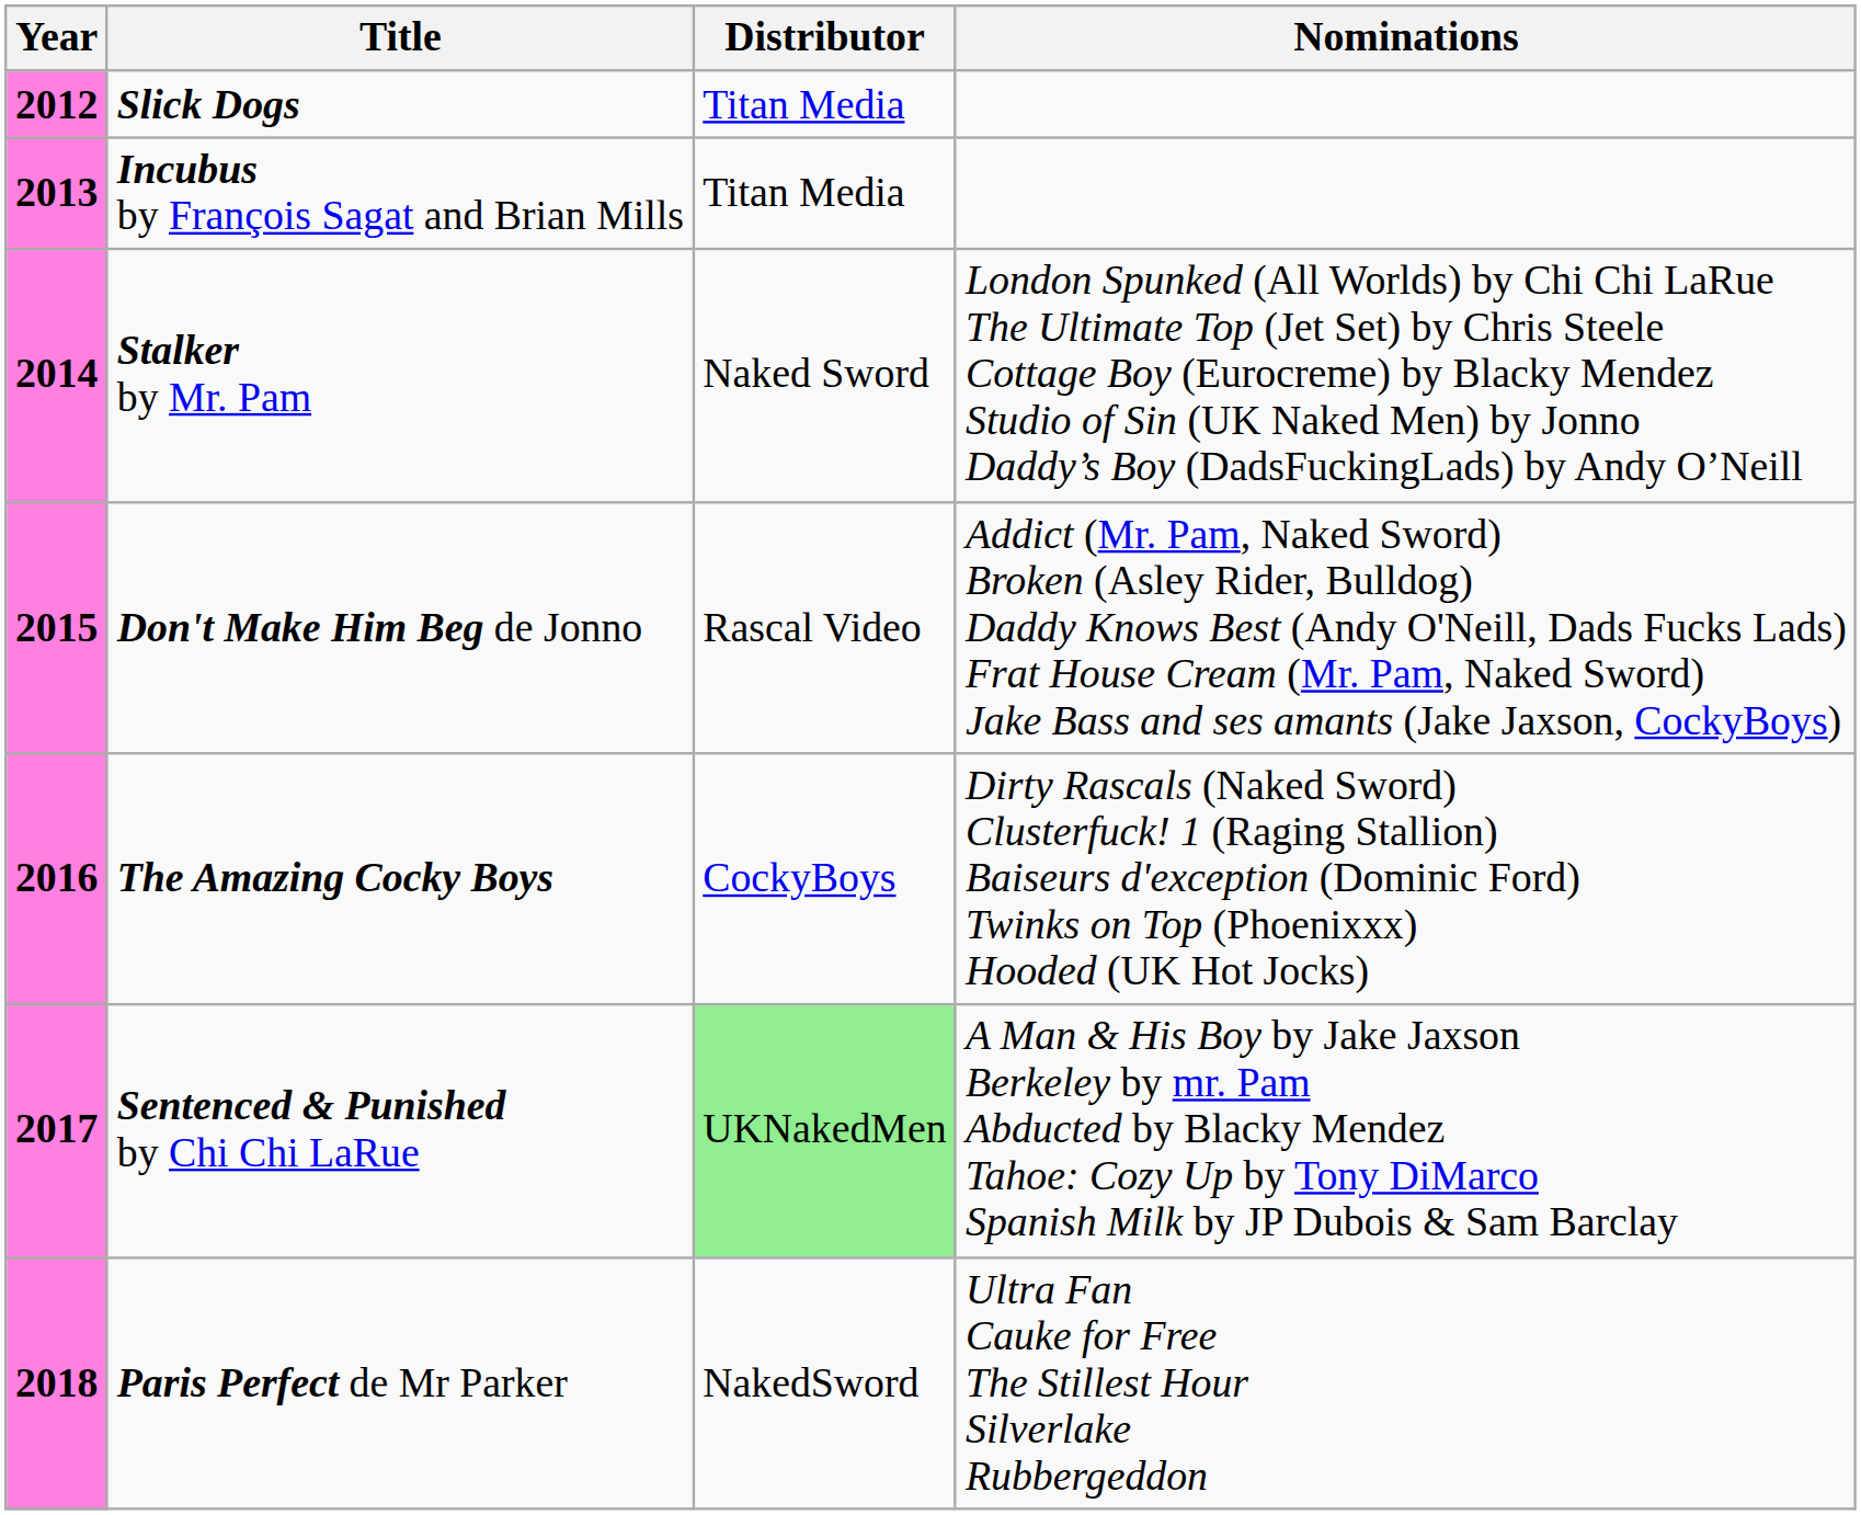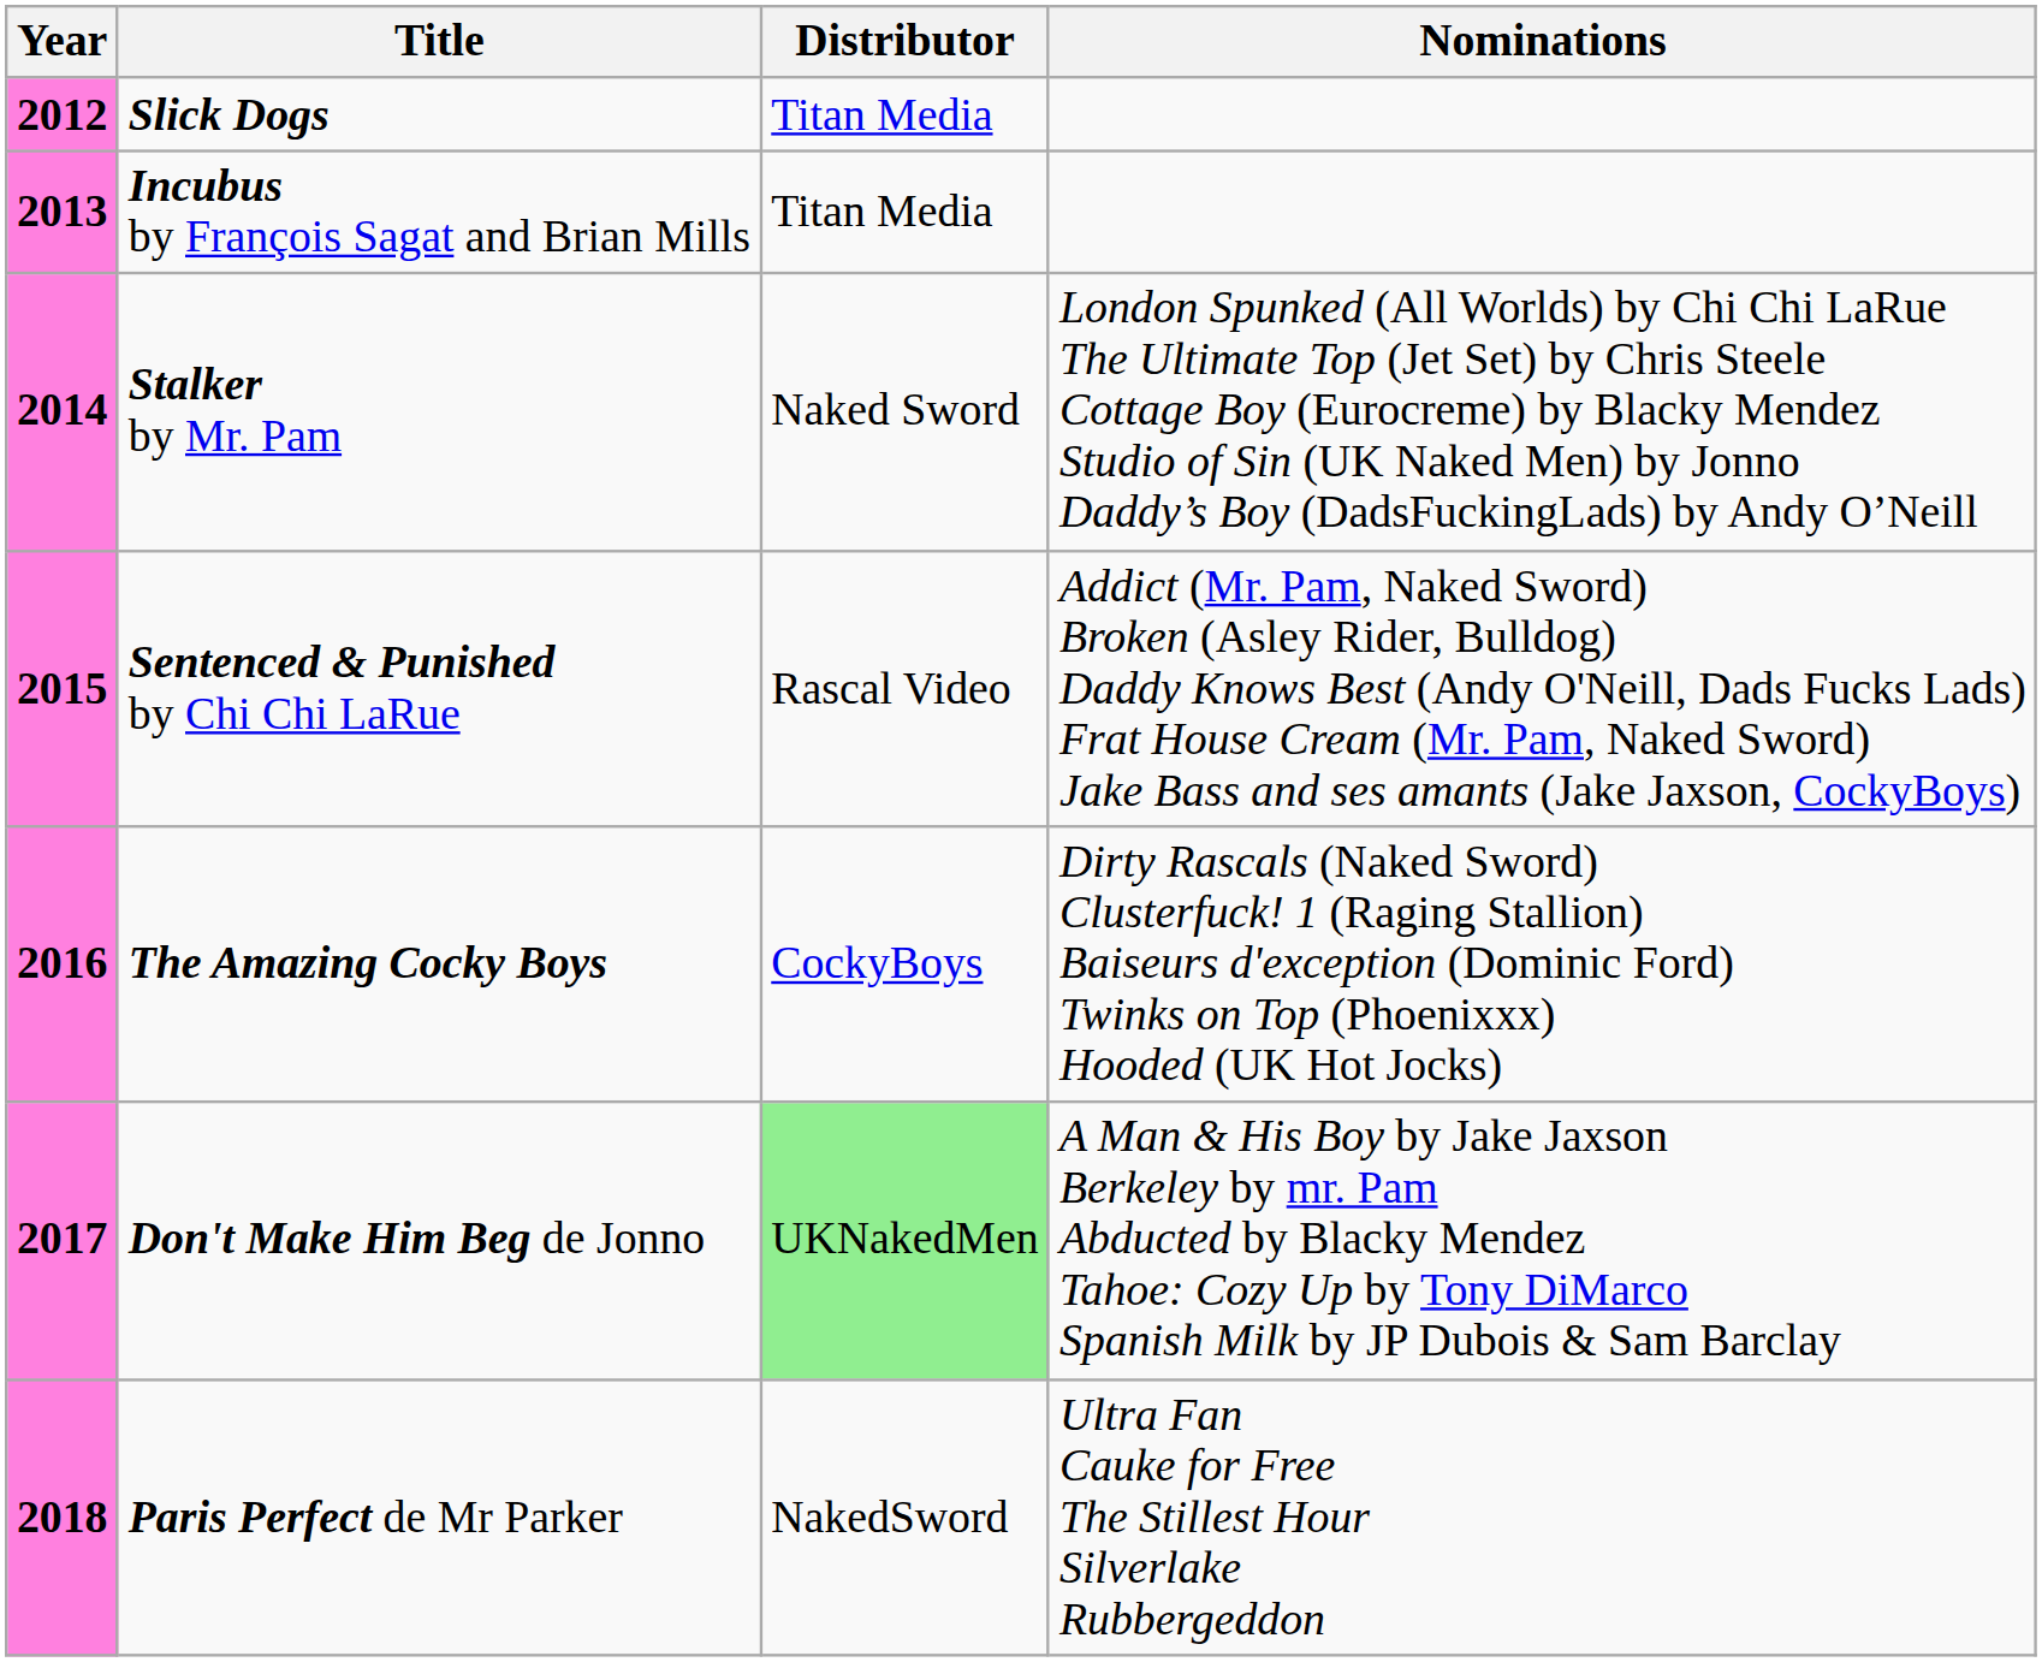2015 | Title: Don't Make Him Beg de Jonno -> Sentenced & Punished by Chi Chi LaRue
2017 | Title: Sentenced & Punished by Chi Chi LaRue -> Don't Make Him Beg de Jonno
